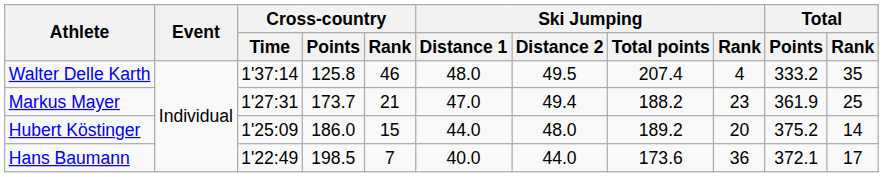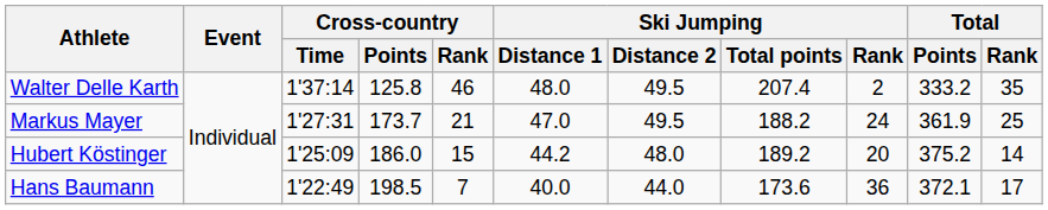Walter Delle Karth | Ski Jumping / Rank: 4 -> 2
Markus Mayer | Ski Jumping / Distance 2: 49.4 -> 49.5
Markus Mayer | Ski Jumping / Rank: 23 -> 24
Hubert Köstinger | Ski Jumping / Distance 1: 44.0 -> 44.2
